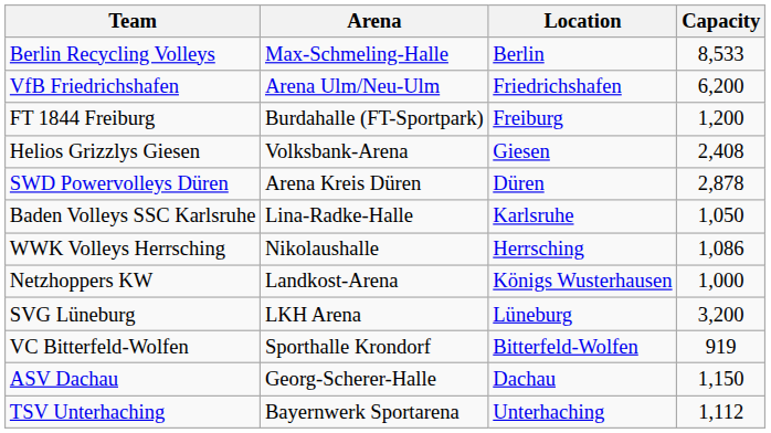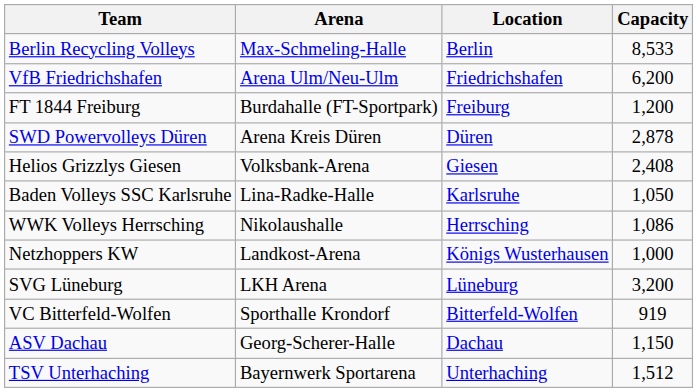rows swapped: Helios Grizzlys Giesen <-> SWD Powervolleys Düren
TSV Unterhaching | Capacity: 1,112 -> 1,512
